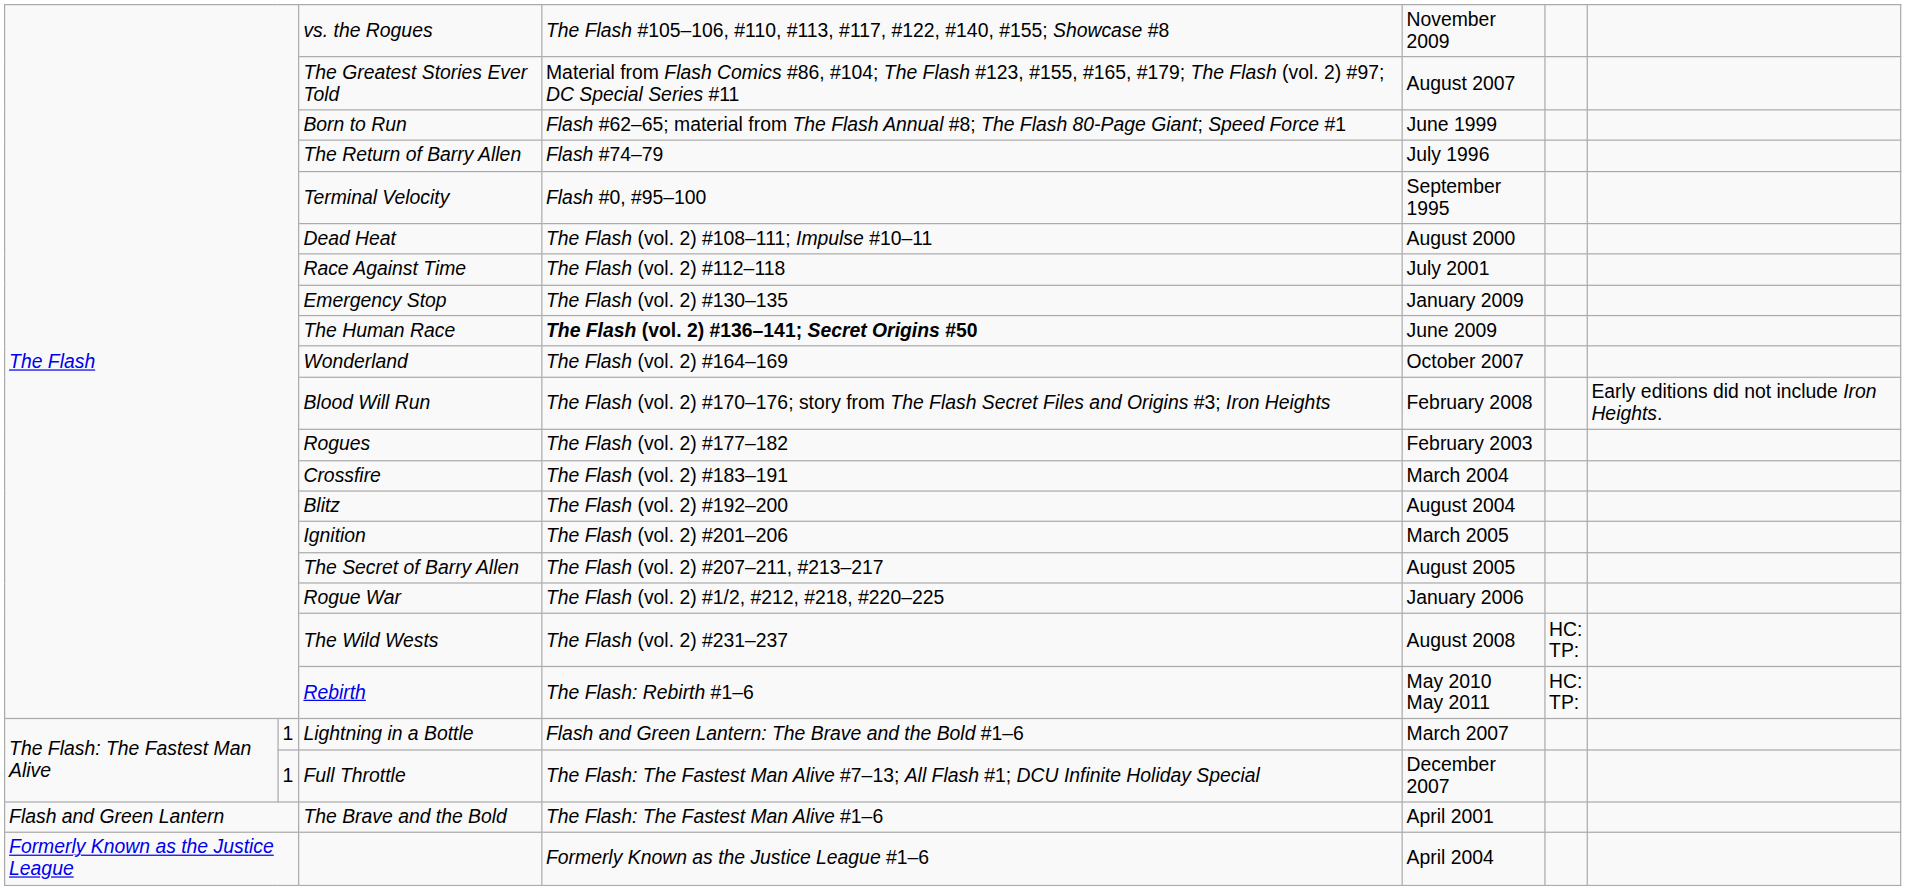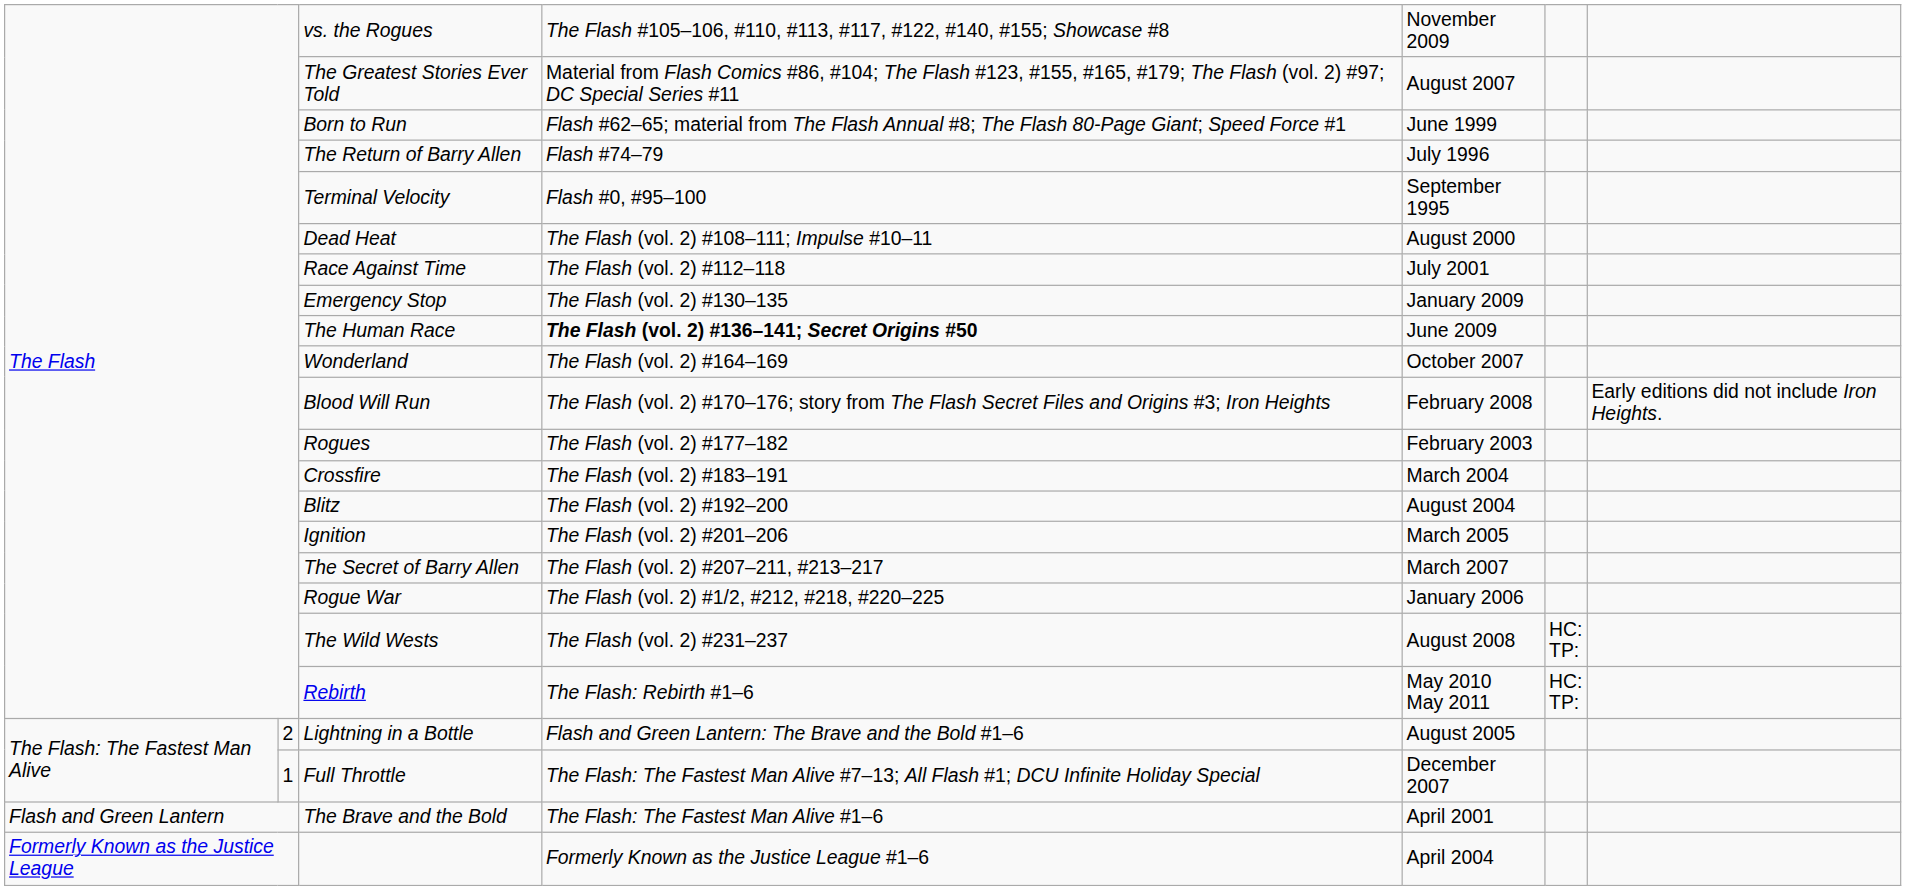The Secret of Barry Allen | column 5: August 2005 -> March 2007
Lightning in a Bottle | column 2: 1 -> 2
Lightning in a Bottle | column 5: March 2007 -> August 2005
